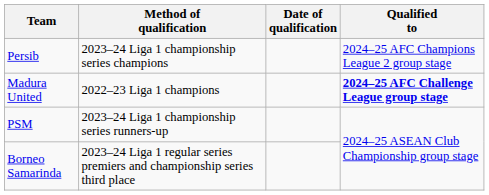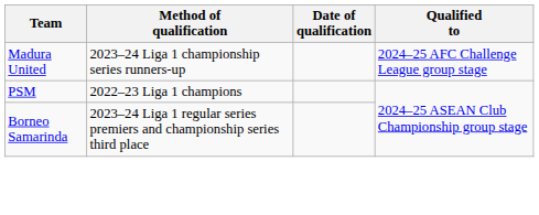- row: Persib | 2023–24 Liga 1 championship series champions | 2024–25 AFC Champions League 2 group stage
Madura United | Method of qualification: 2022–23 Liga 1 champions -> 2023–24 Liga 1 championship series runners-up
Madura United | Qualified to: bold -> normal
PSM | Method of qualification: 2023–24 Liga 1 championship series runners-up -> 2022–23 Liga 1 champions
